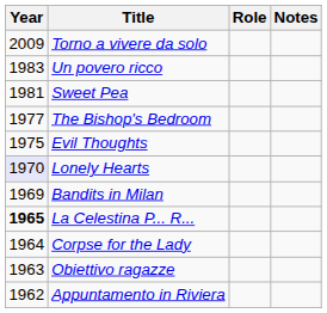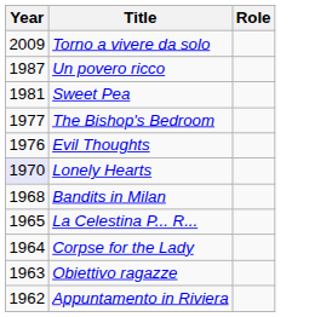- column: Notes
Un povero ricco | Year: 1983 -> 1987
Evil Thoughts | Year: 1975 -> 1976
Bandits in Milan | Year: 1969 -> 1968
La Celestina P... R... | Year: bold -> normal
